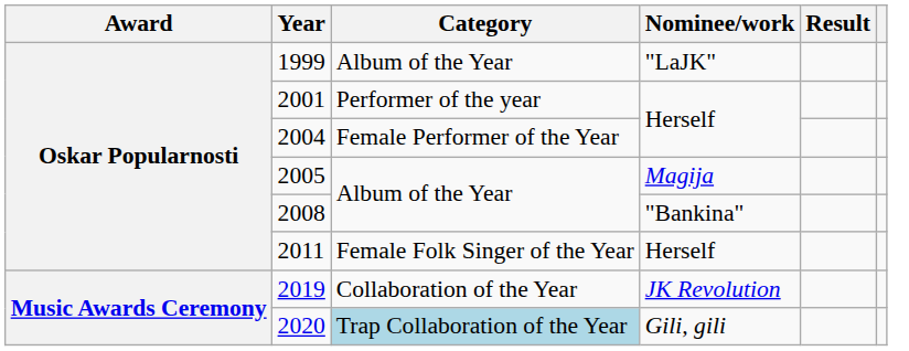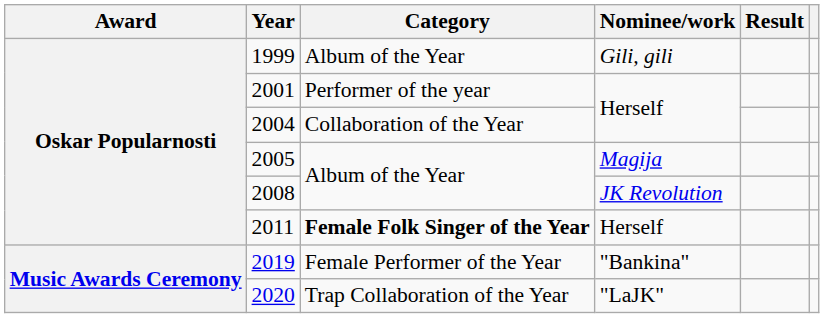1999 | Nominee/work: "LaJK" -> Gili, gili
2004 | Category: Female Performer of the Year -> Collaboration of the Year
2008 | Nominee/work: "Bankina" -> JK Revolution
2011 | Category: normal -> bold
2019 | Category: Collaboration of the Year -> Female Performer of the Year
2019 | Nominee/work: JK Revolution -> "Bankina"
2020 | Category: lightblue background -> no background
2020 | Nominee/work: Gili, gili -> "LaJK"
